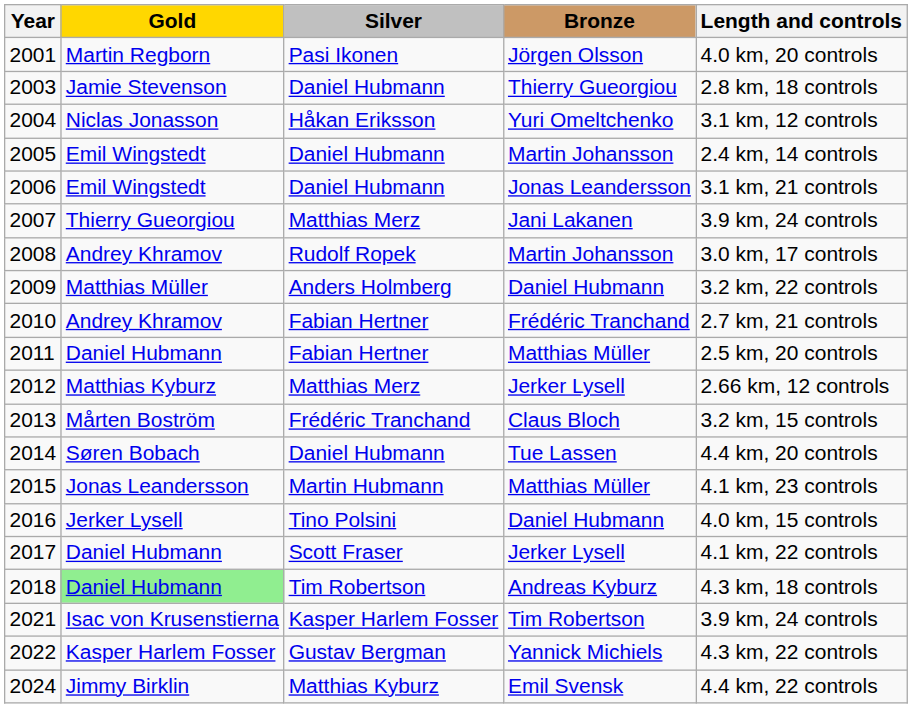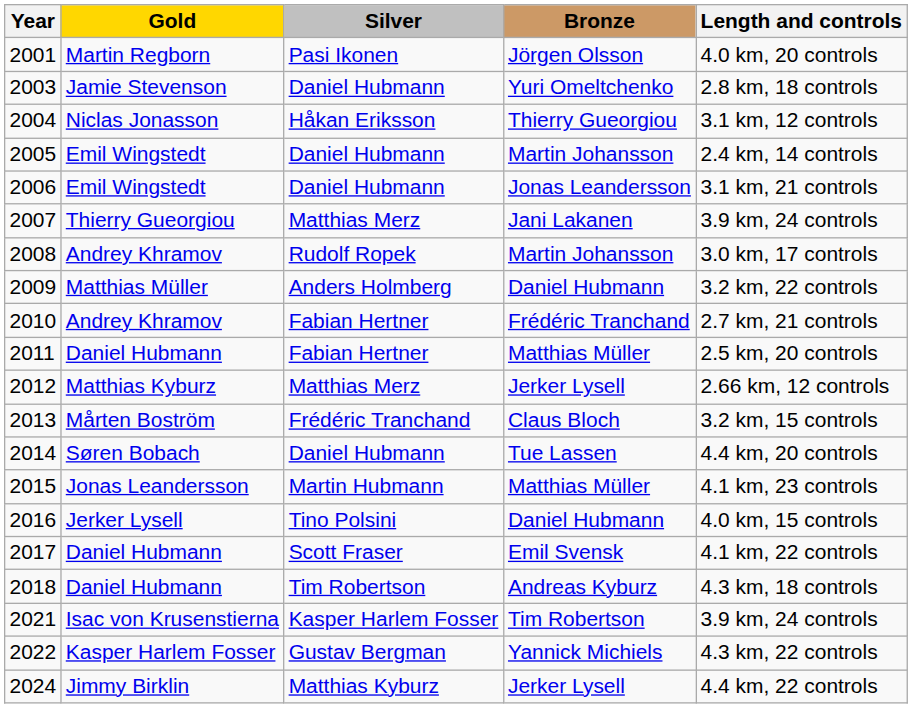2003 | Bronze: Thierry Gueorgiou -> Yuri Omeltchenko
2004 | Bronze: Yuri Omeltchenko -> Thierry Gueorgiou
2017 | Bronze: Jerker Lysell -> Emil Svensk
2018 | Gold: lightgreen background -> no background
2024 | Bronze: Emil Svensk -> Jerker Lysell
